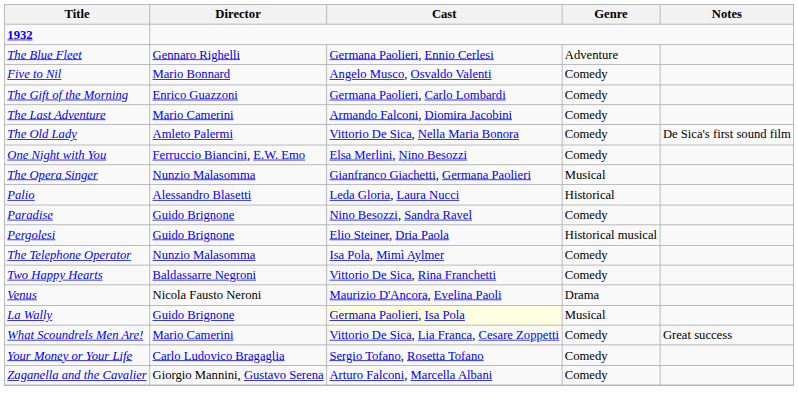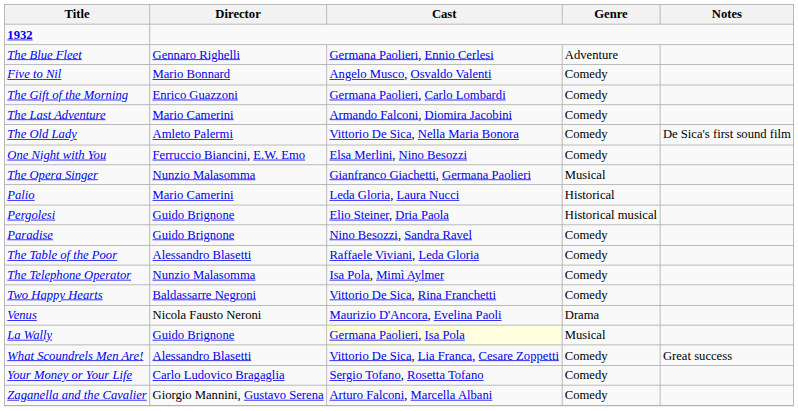Palio | Director: Alessandro Blasetti -> Mario Camerini
rows swapped: Paradise <-> Pergolesi
+ row: The Table of the Poor | Alessandro Blasetti | Raffaele Viviani, Leda Gloria | Comedy
What Scoundrels Men Are! | Director: Mario Camerini -> Alessandro Blasetti
